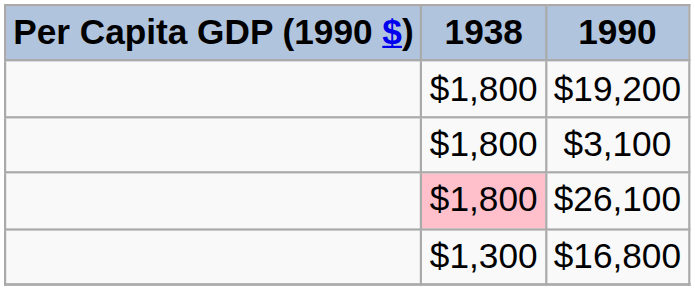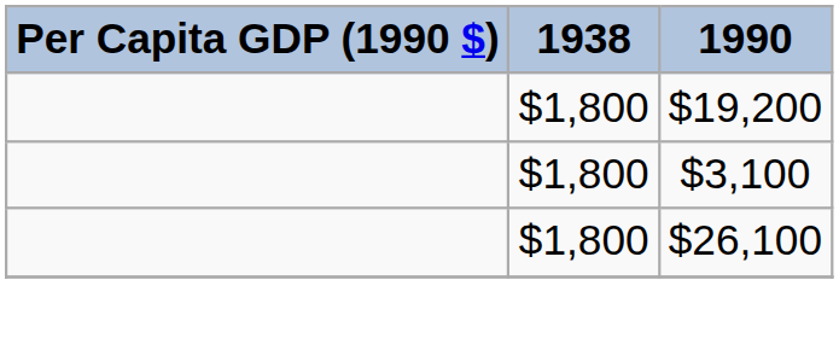$26,100 | 1938: pink background -> no background
- row: $1,300 | $16,800
